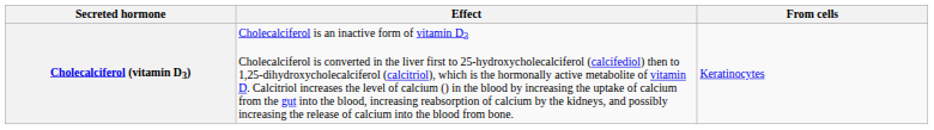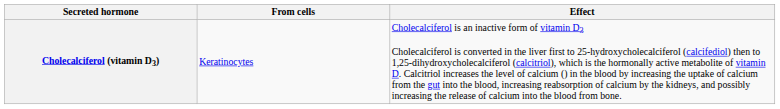columns swapped: From cells <-> Effect
